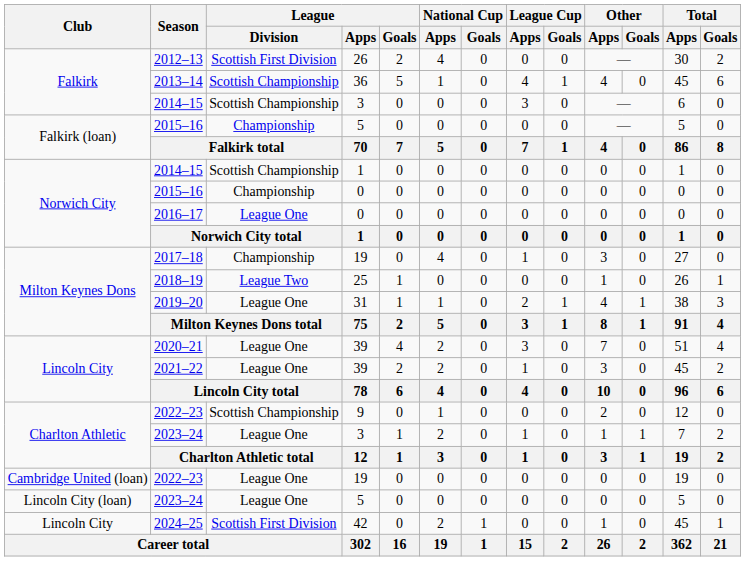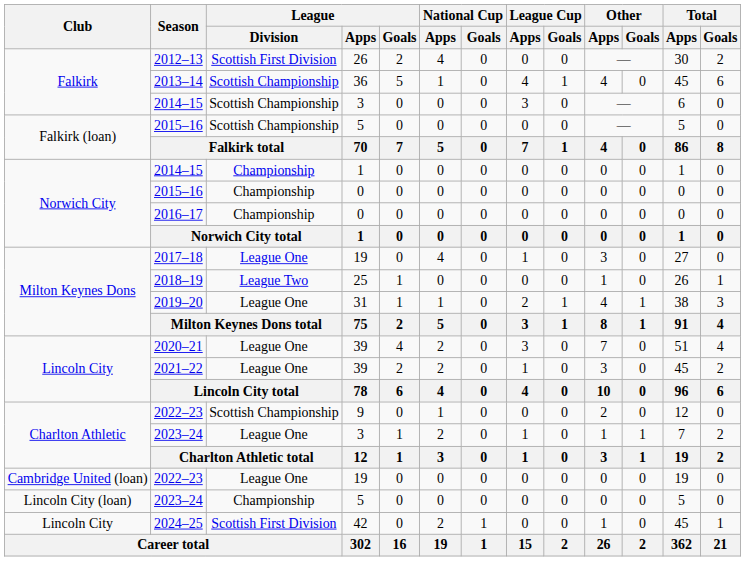2015–16 / 5 | League / Division: Championship -> Scottish Championship
2014–15 / 1 | League / Division: Scottish Championship -> Championship
2016–17 | League / Division: League One -> Championship
2017–18 | League / Division: Championship -> League One
2023–24 / 5 | League / Division: League One -> Championship
